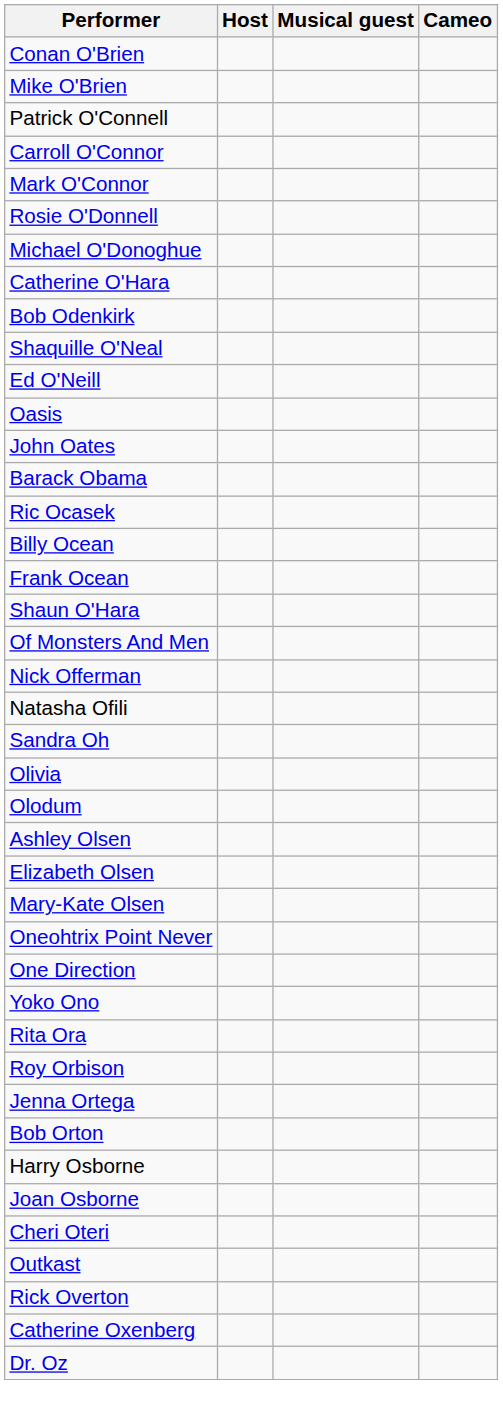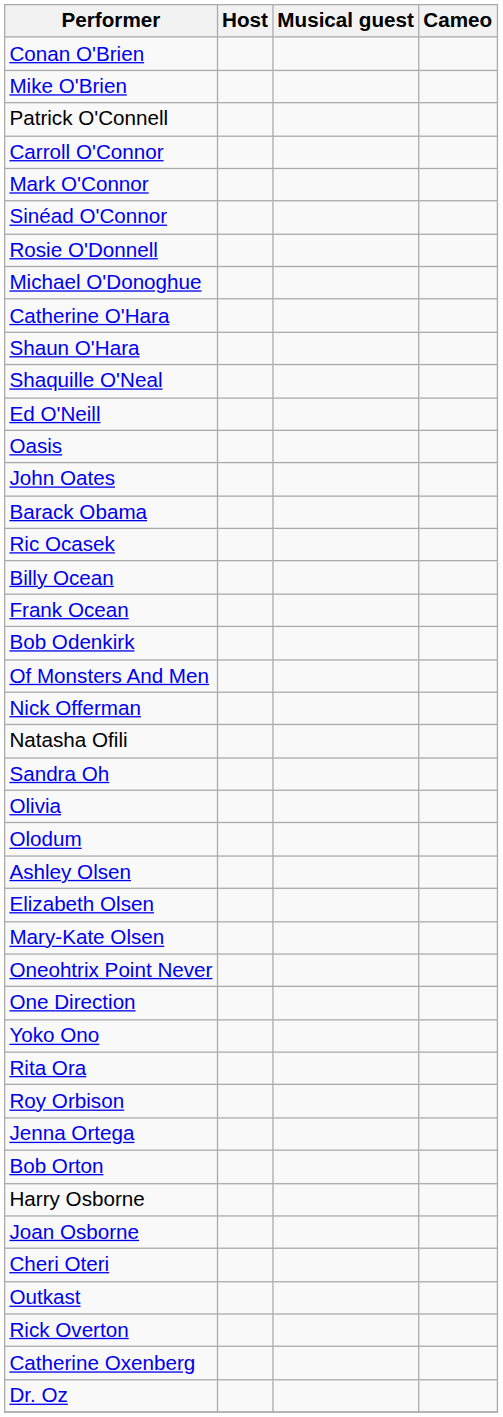+ row: Sinéad O'Connor
rows swapped: Shaun O'Hara <-> Bob Odenkirk
